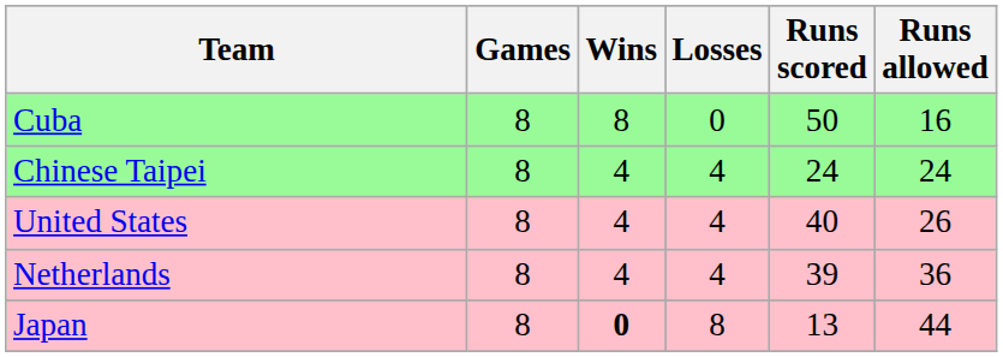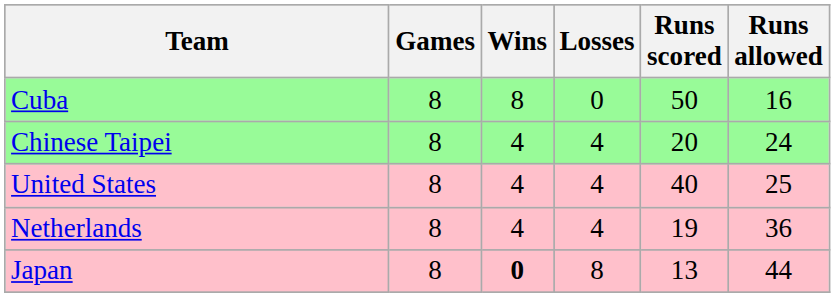Chinese Taipei | Runs scored: 24 -> 20
United States | Runs allowed: 26 -> 25
Netherlands | Runs scored: 39 -> 19
